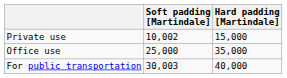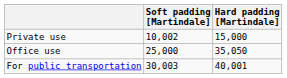Office use | Hard padding [Martindale]: 35,000 -> 35,050
For public transportation | Hard padding [Martindale]: 40,000 -> 40,001
